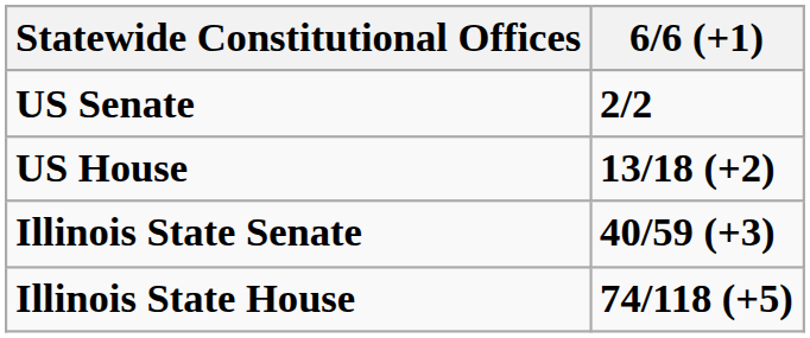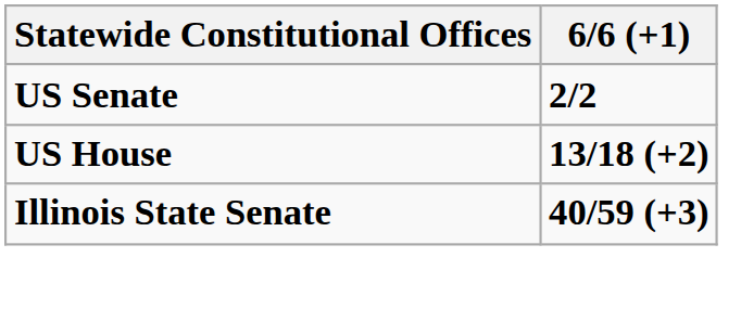- row: Illinois State House | 74/118 (+5)
